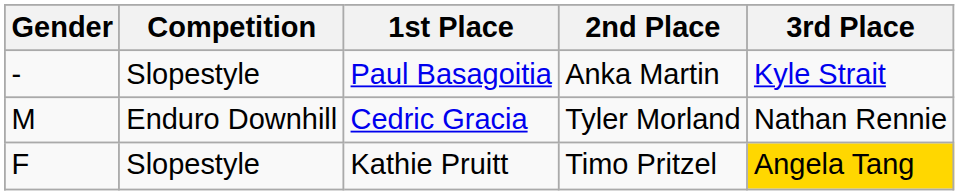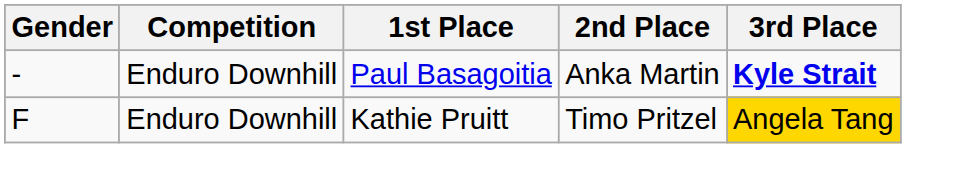Paul Basagoitia | Competition: Slopestyle -> Enduro Downhill
Paul Basagoitia | 3rd Place: normal -> bold
- row: M | Enduro Downhill | Cedric Gracia | Tyler Morland | Nathan Rennie
Kathie Pruitt | Competition: Slopestyle -> Enduro Downhill
